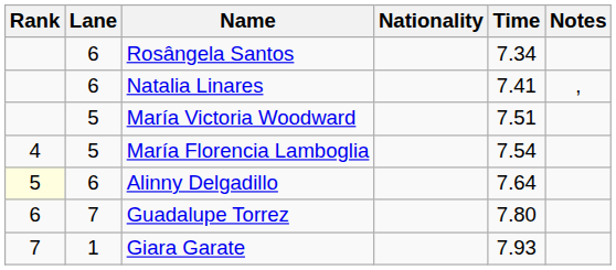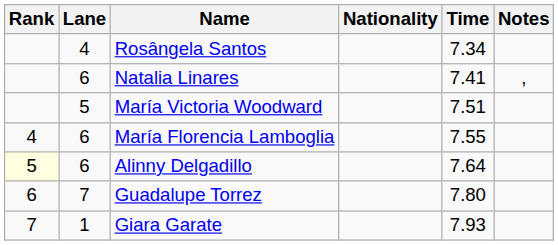Rosângela Santos | Lane: 6 -> 4
María Florencia Lamboglia | Lane: 5 -> 6
María Florencia Lamboglia | Time: 7.54 -> 7.55
